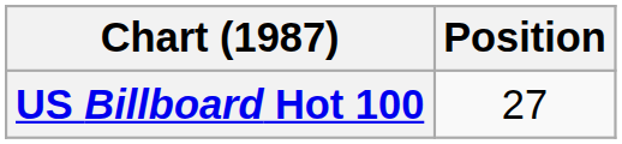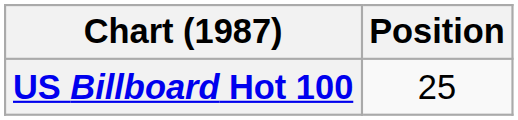US Billboard Hot 100 | Position: 27 -> 25
